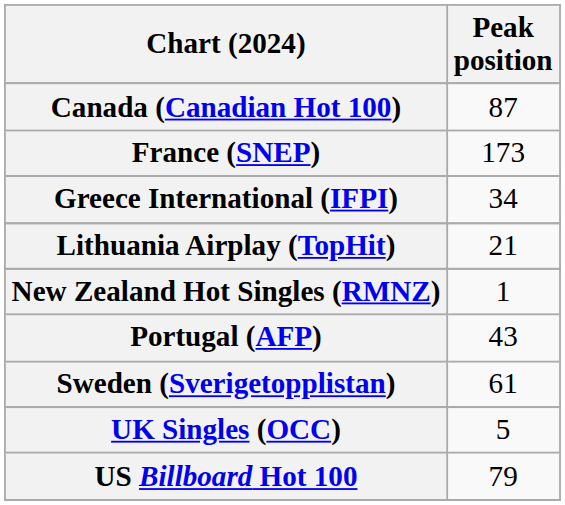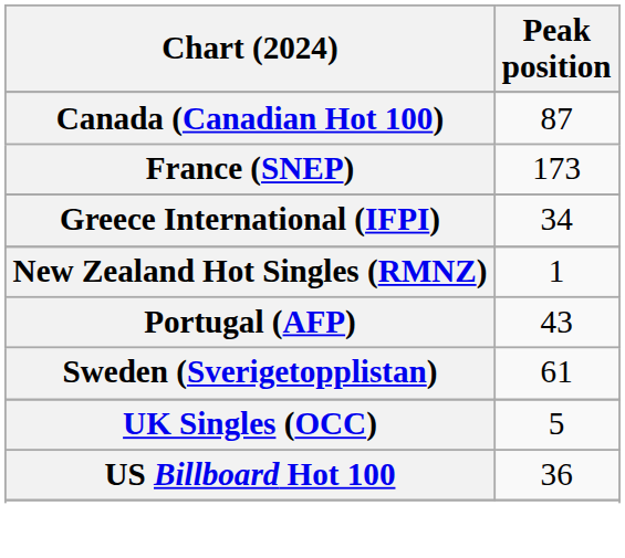- row: Lithuania Airplay (TopHit) | 21
US Billboard Hot 100 | Peak position: 79 -> 36
